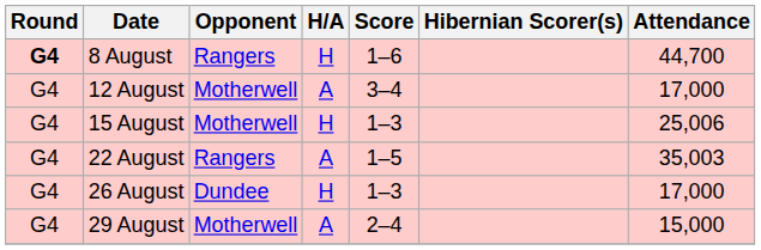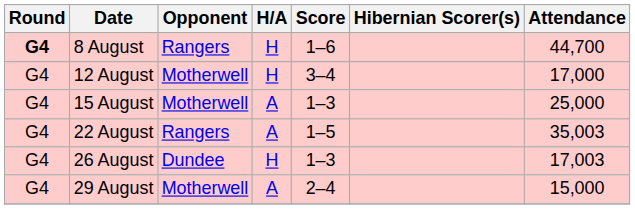12 August | H/A: A -> H
15 August | H/A: H -> A
15 August | Attendance: 25,006 -> 25,000
26 August | Attendance: 17,000 -> 17,003
